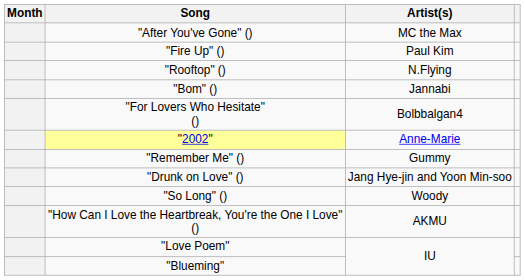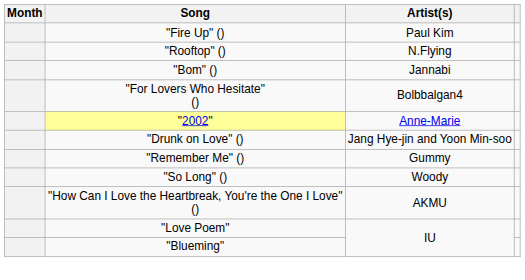- row: "After You've Gone" () | MC the Max
rows swapped: "Drunk on Love" () <-> "Remember Me" ()
